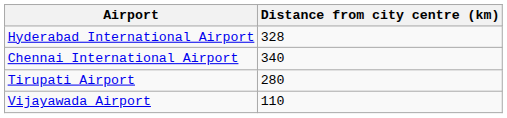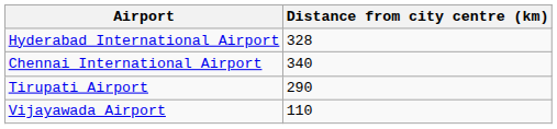Tirupati Airport | Distance from city centre (km): 280 -> 290
